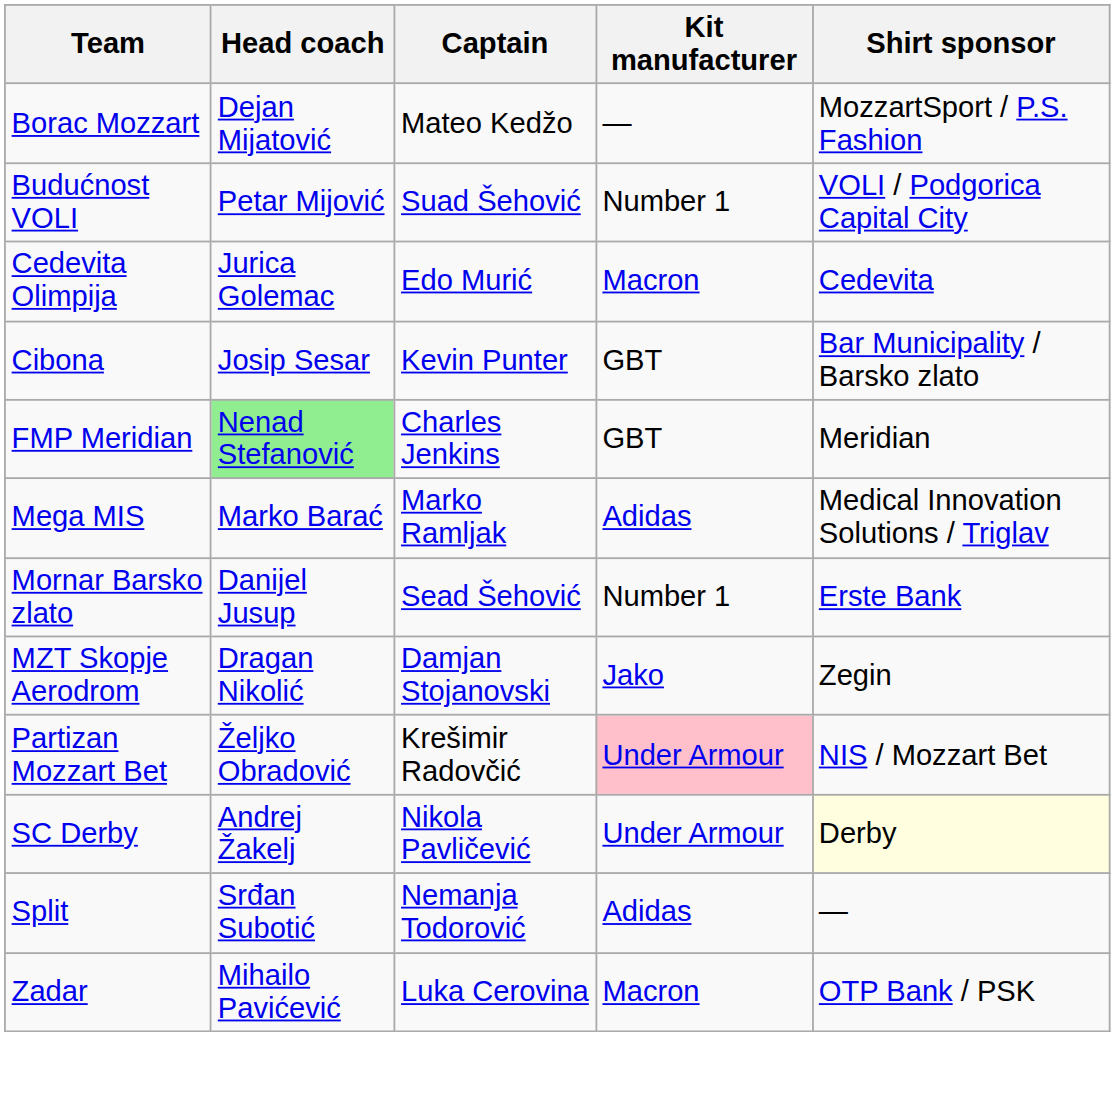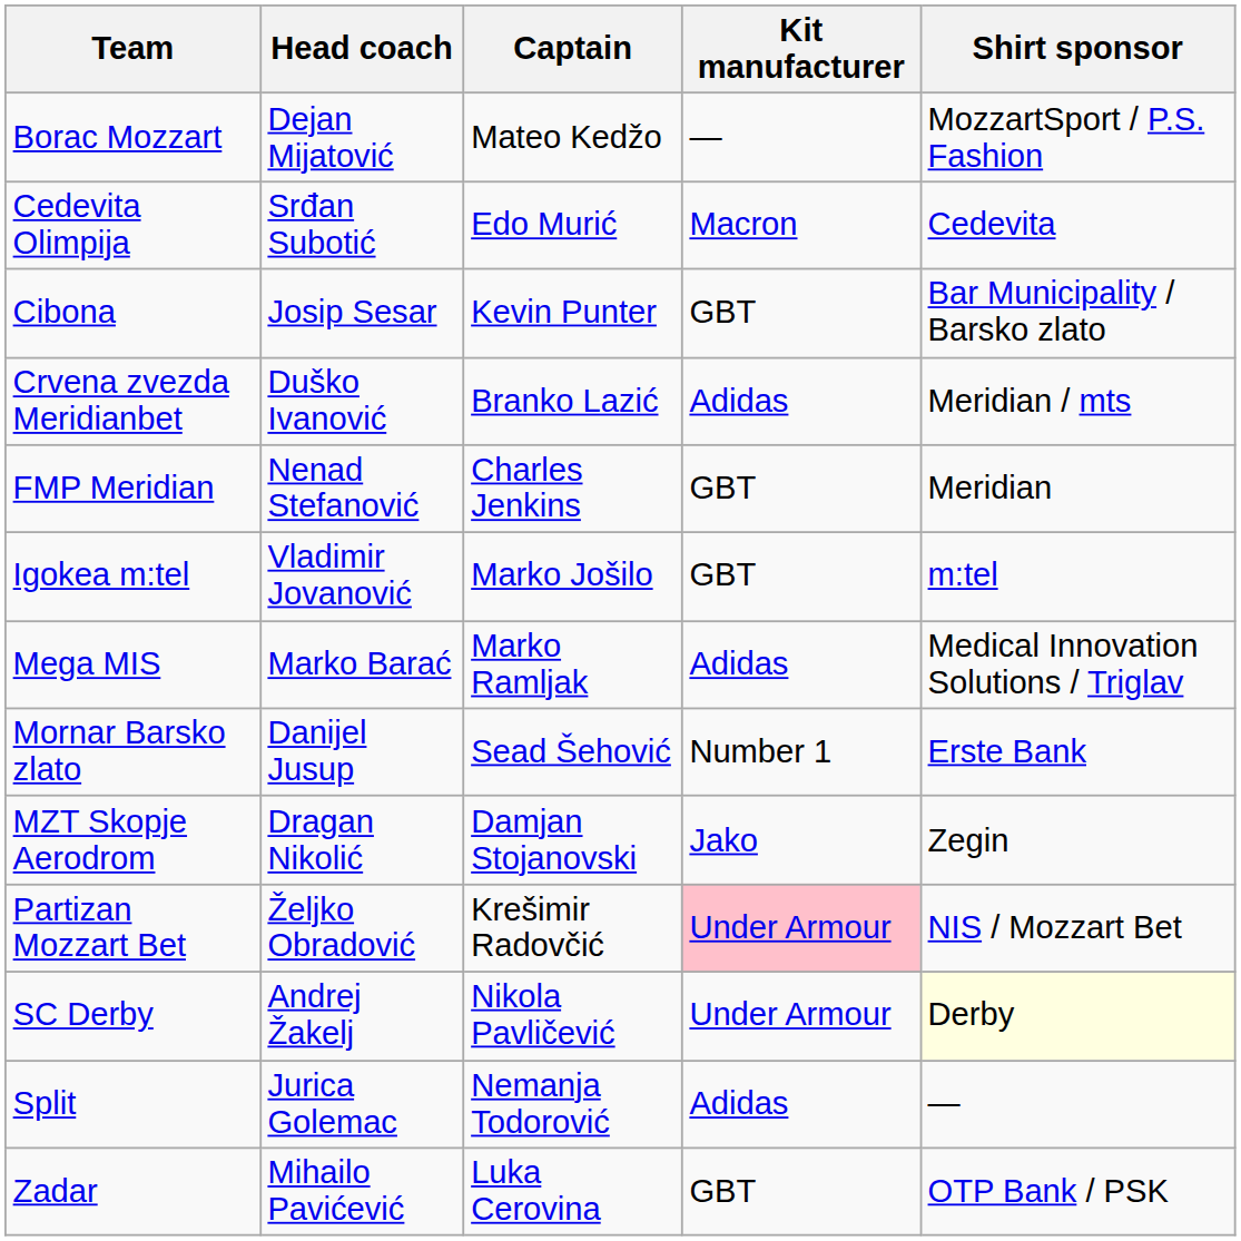- row: Budućnost VOLI | Petar Mijović | Suad Šehović | Number 1 | VOLI / Podgorica Capital City
Cedevita Olimpija | Head coach: Jurica Golemac -> Srđan Subotić
+ row: Crvena zvezda Meridianbet | Duško Ivanović | Branko Lazić | Adidas | Meridian / mts
FMP Meridian | Head coach: lightgreen background -> no background
+ row: Igokea m:tel | Vladimir Jovanović | Marko Jošilo | GBT | m:tel
Split | Head coach: Srđan Subotić -> Jurica Golemac
Zadar | Kit manufacturer: Macron -> GBT
